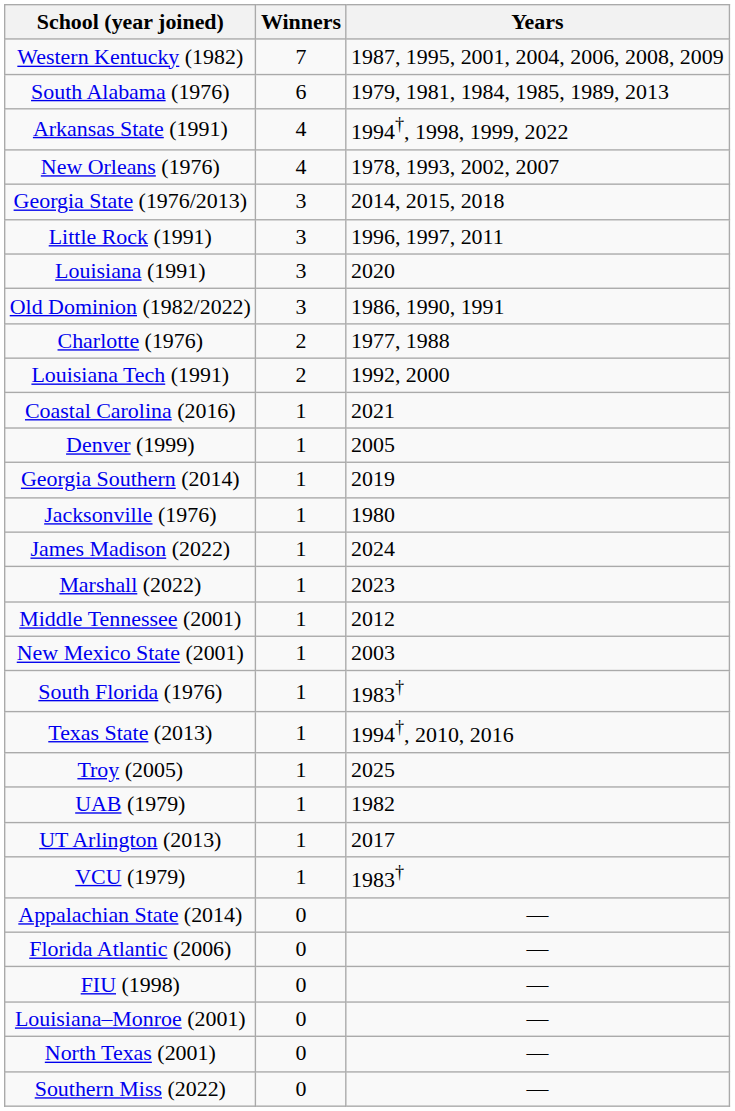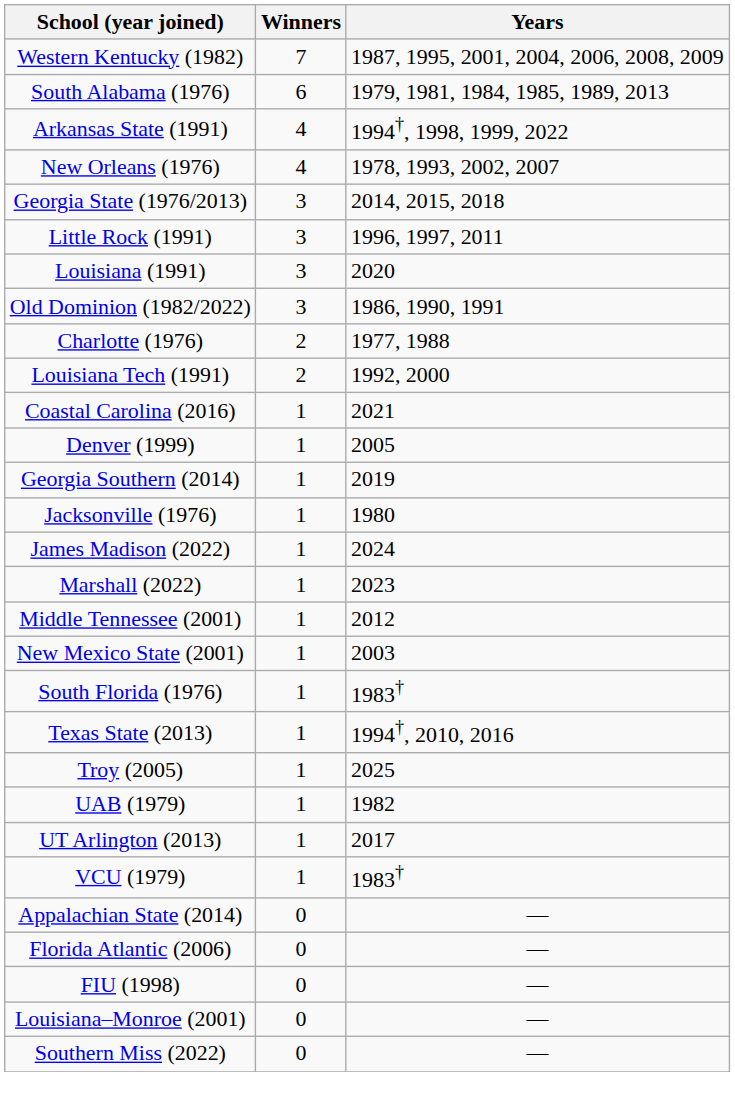- row: North Texas (2001) | 0 | —
